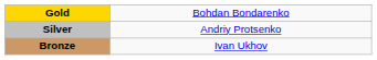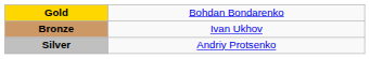rows swapped: Silver <-> Bronze
